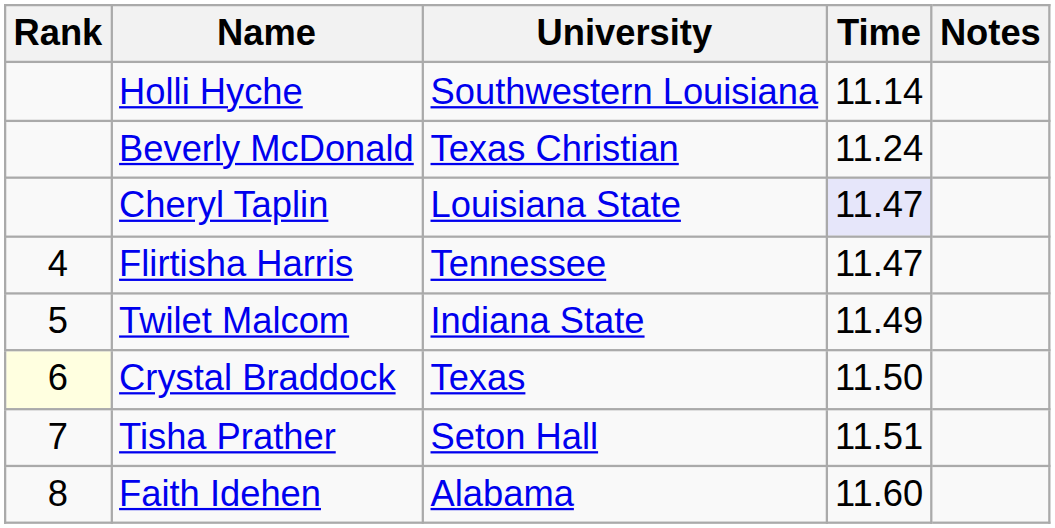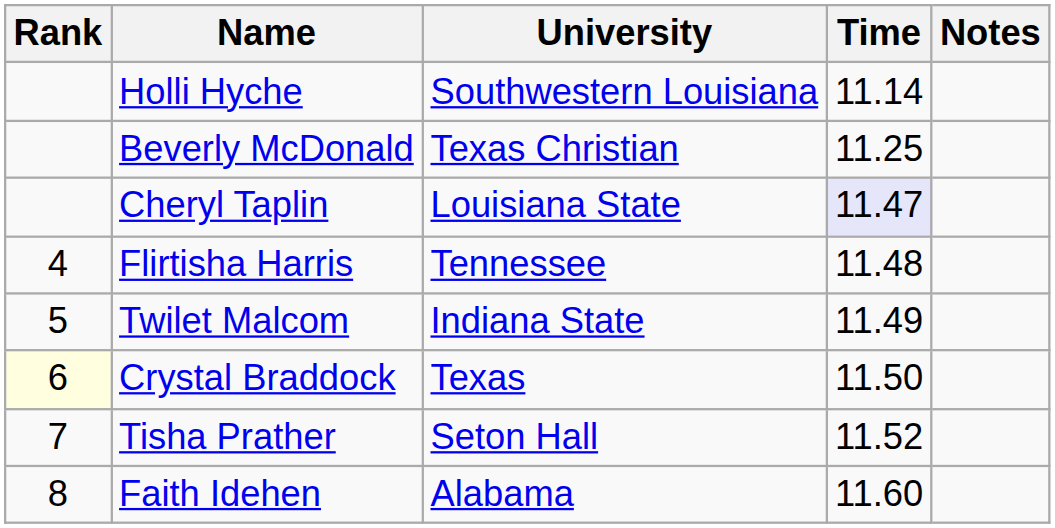Beverly McDonald | Time: 11.24 -> 11.25
Flirtisha Harris | Time: 11.47 -> 11.48
Tisha Prather | Time: 11.51 -> 11.52
